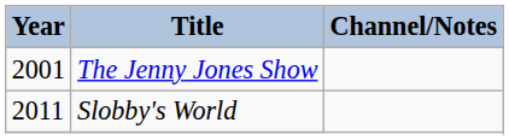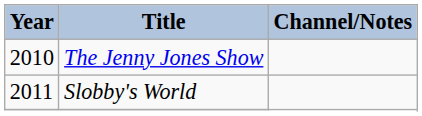The Jenny Jones Show | Year: 2001 -> 2010
